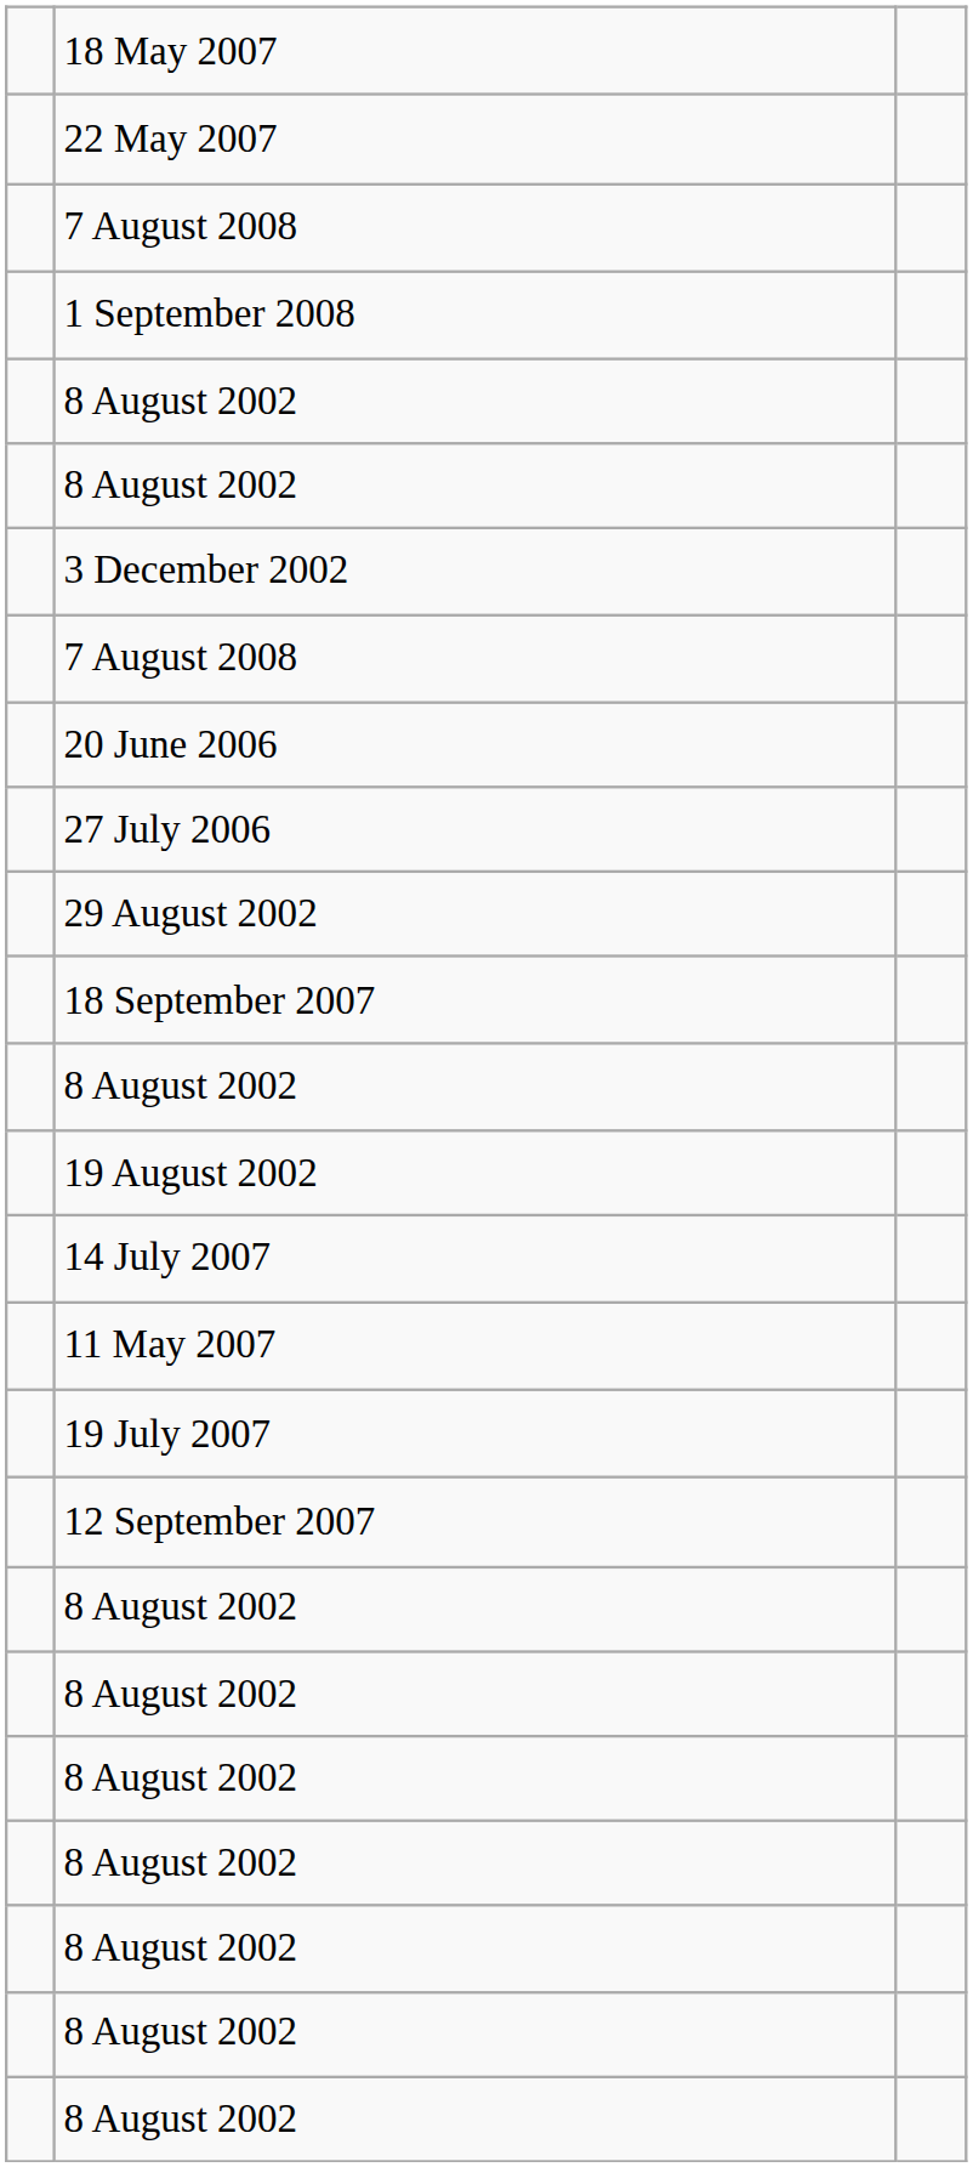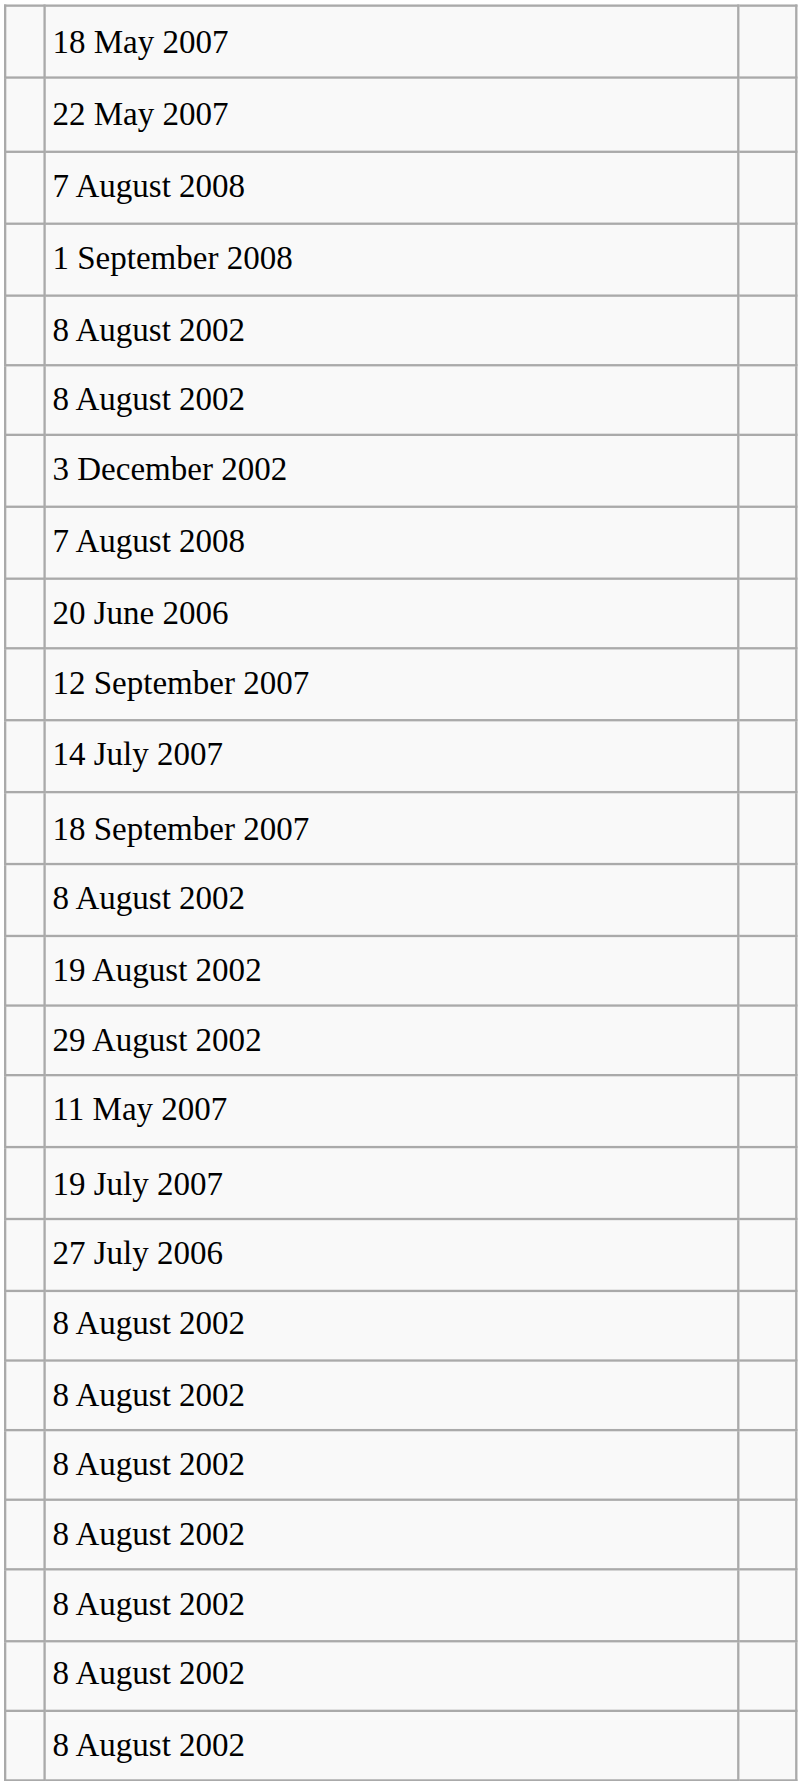rows swapped: 27 July 2006 <-> 12 September 2007
rows swapped: 14 July 2007 <-> 29 August 2002
